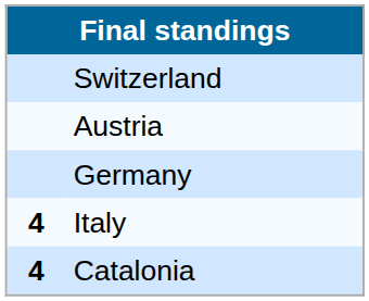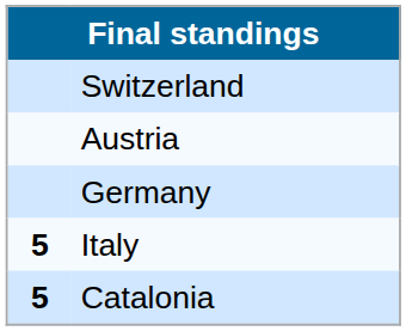Italy | column 1: 4 -> 5
Catalonia | column 1: 4 -> 5
